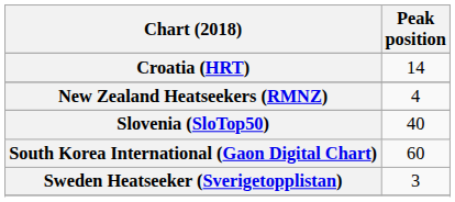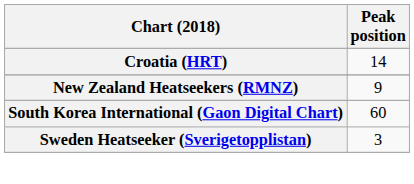New Zealand Heatseekers (RMNZ) | Peak position: 4 -> 9
- row: Slovenia (SloTop50) | 40
